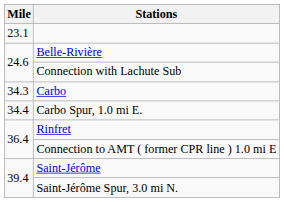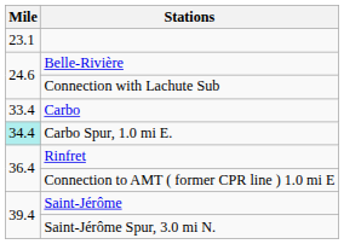Carbo | Mile: 34.3 -> 33.4
Carbo Spur, 1.0 mi E. | Mile: no background -> paleturquoise background
